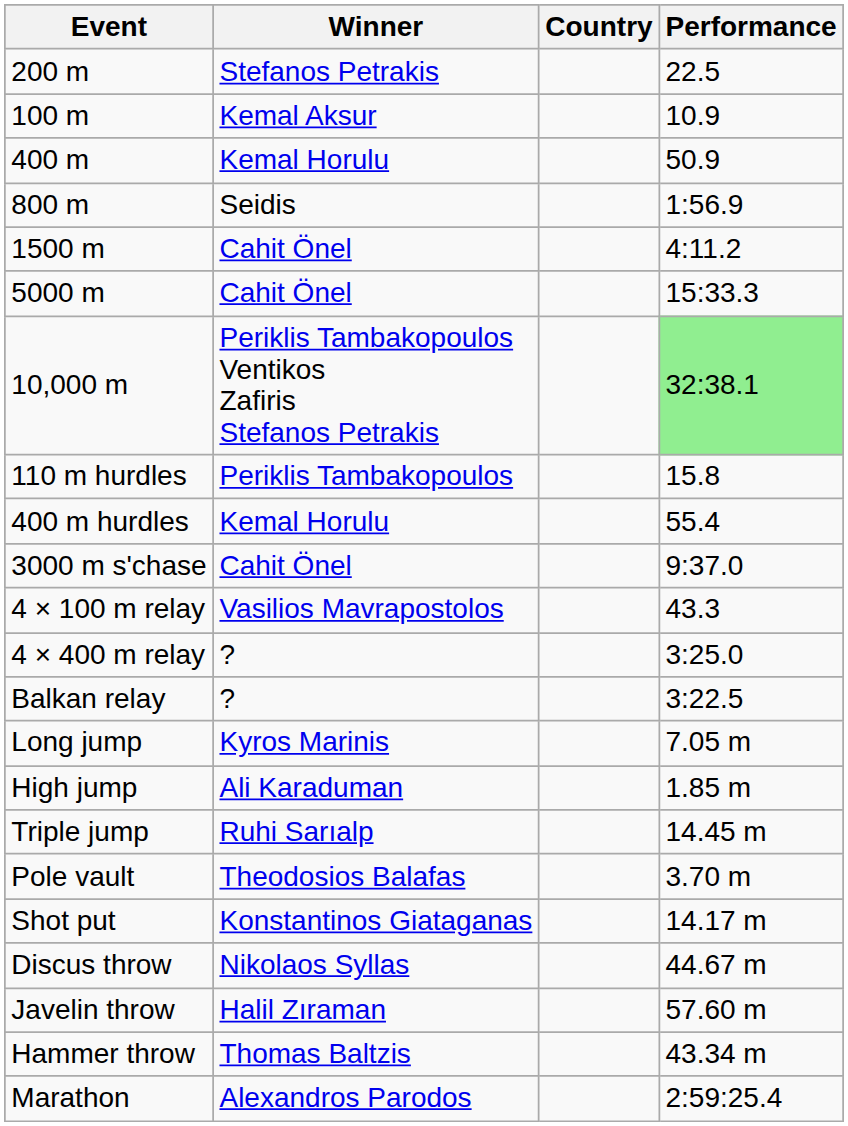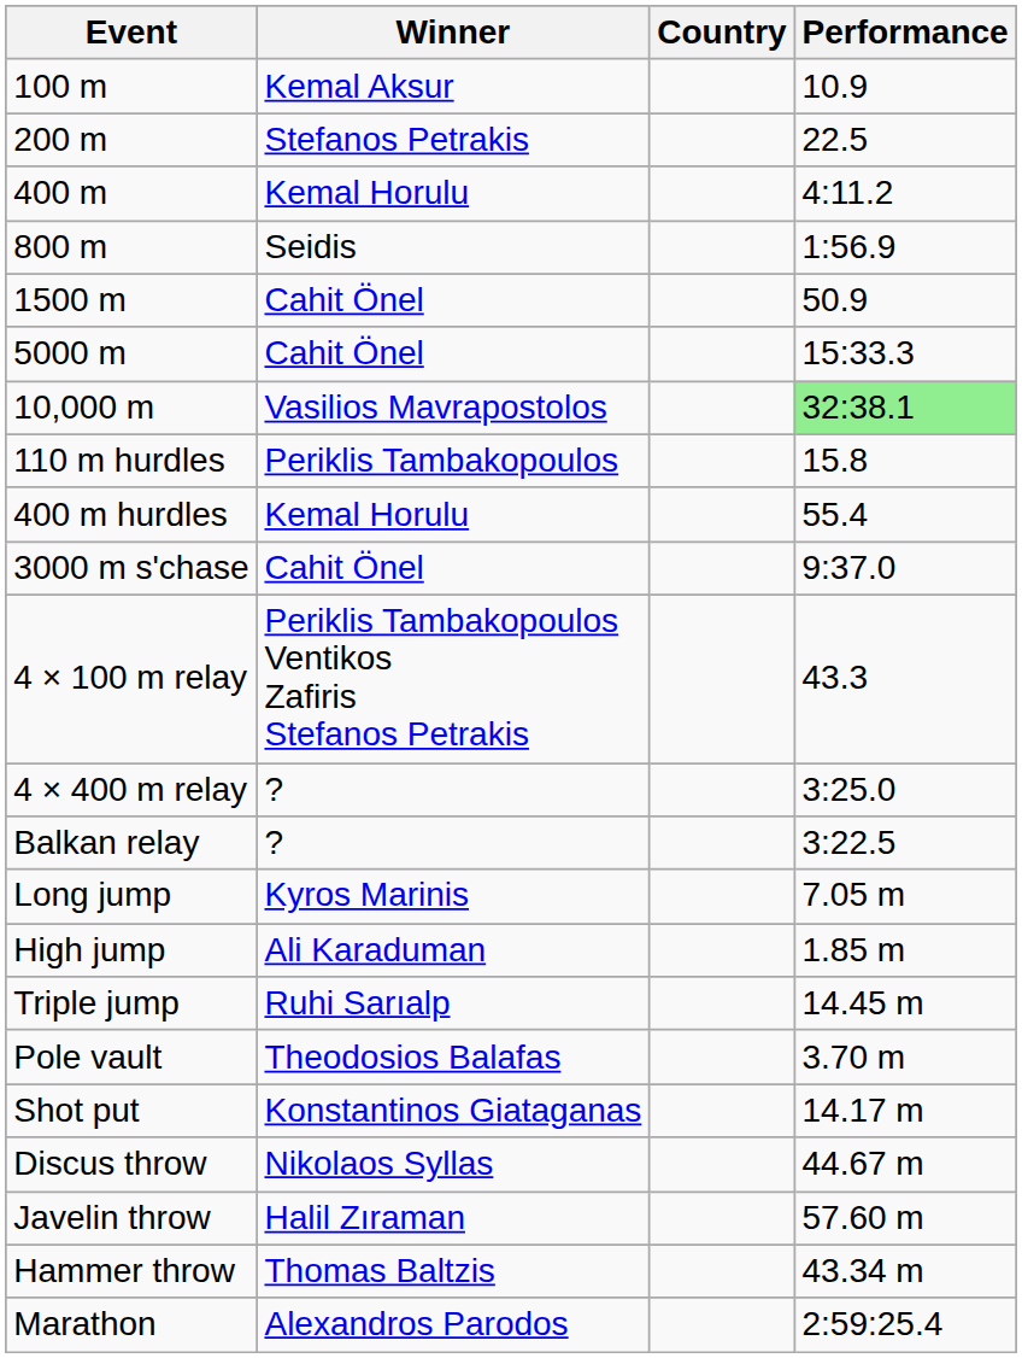rows swapped: 100 m <-> 200 m
400 m | Performance: 50.9 -> 4:11.2
1500 m | Performance: 4:11.2 -> 50.9
10,000 m | Winner: Periklis Tambakopoulos Ventikos Zafiris Stefanos Petrakis -> Vasilios Mavrapostolos
4 × 100 m relay | Winner: Vasilios Mavrapostolos -> Periklis Tambakopoulos Ventikos Zafiris Stefanos Petrakis
